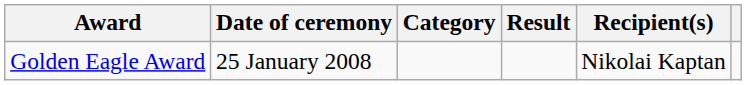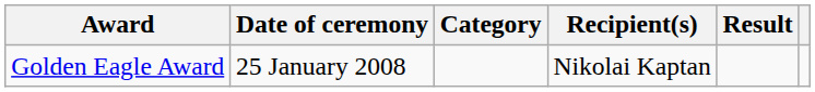columns swapped: Recipient(s) <-> Result
